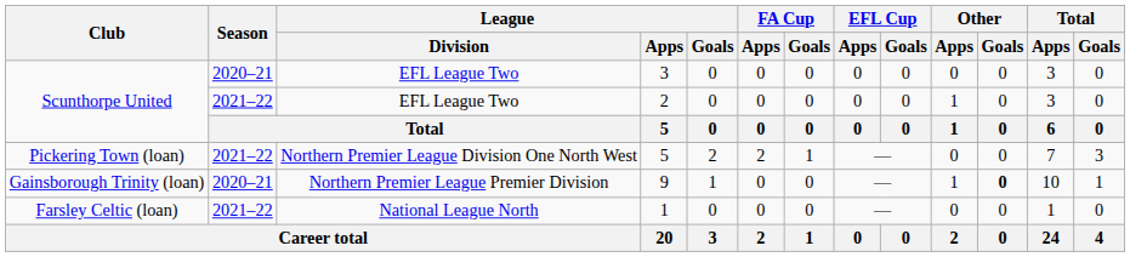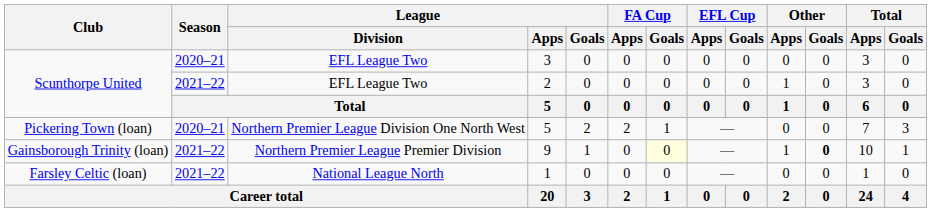Pickering Town (loan) / 5 | Season: 2021–22 -> 2020–21
9 | Season: 2020–21 -> 2021–22
9 | FA Cup / Goals: no background -> lightyellow background
